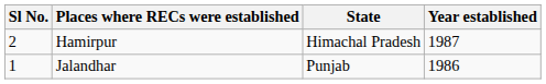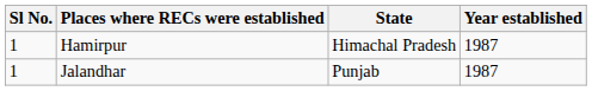Hamirpur | Sl No.: 2 -> 1
Jalandhar | Year established: 1986 -> 1987
